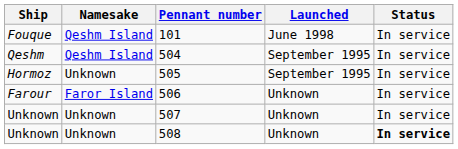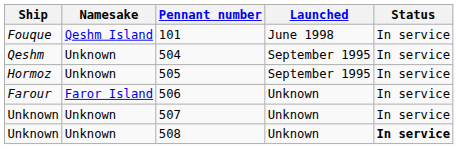504 | Namesake: Qeshm Island -> Unknown
